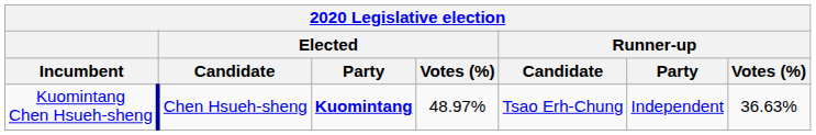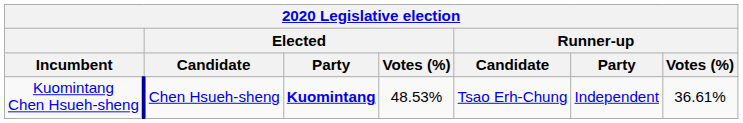Kuomintang Chen Hsueh-sheng | Elected / Votes (%): 48.97% -> 48.53%
Kuomintang Chen Hsueh-sheng | Runner-up / Votes (%): 36.63% -> 36.61%
